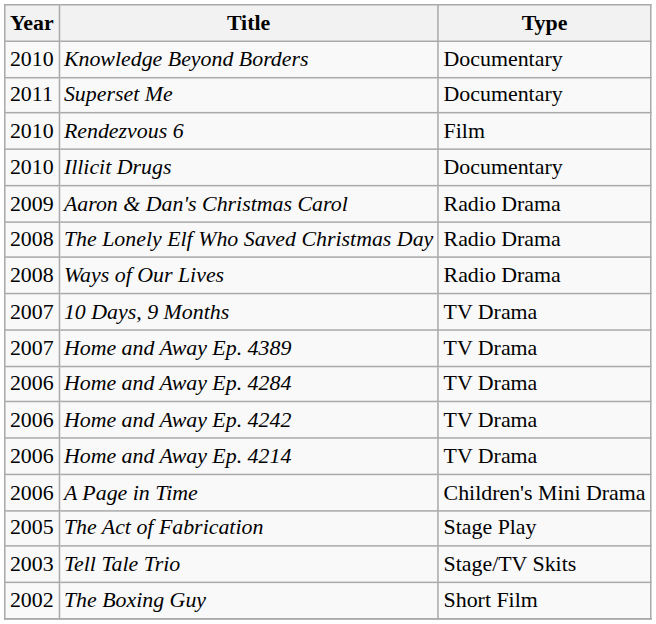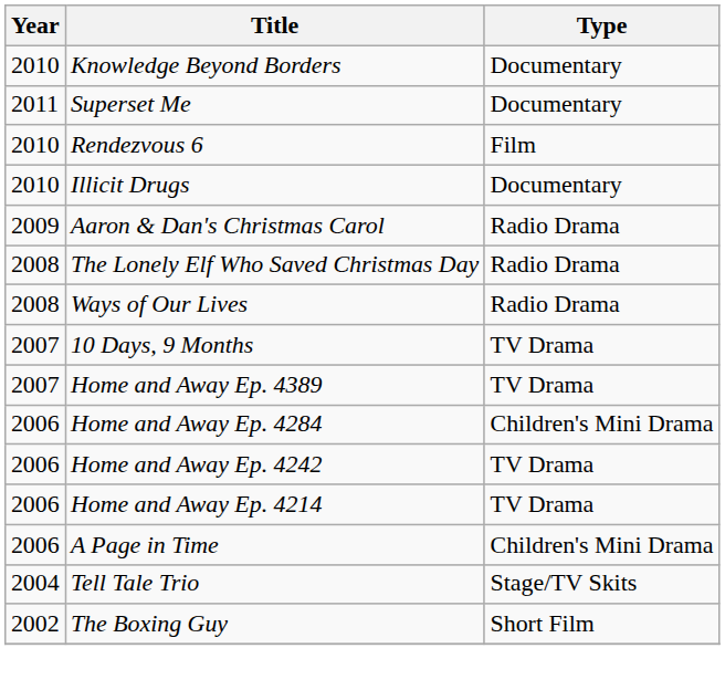Home and Away Ep. 4284 | Type: TV Drama -> Children's Mini Drama
- row: 2005 | The Act of Fabrication | Stage Play
Tell Tale Trio | Year: 2003 -> 2004
